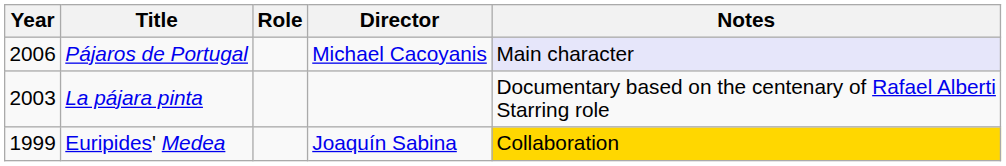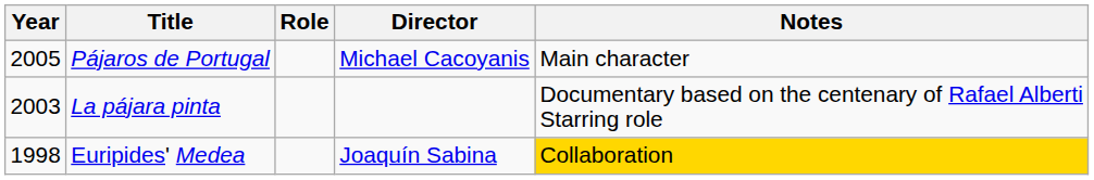Pájaros de Portugal | Year: 2006 -> 2005
Pájaros de Portugal | Notes: lavender background -> no background
Euripides' Medea | Year: 1999 -> 1998
